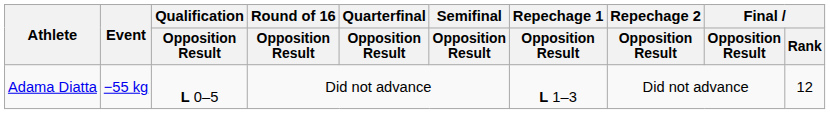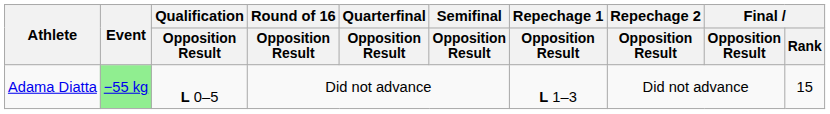Adama Diatta | Event: no background -> lightgreen background
Adama Diatta | Final / Rank: 12 -> 15
